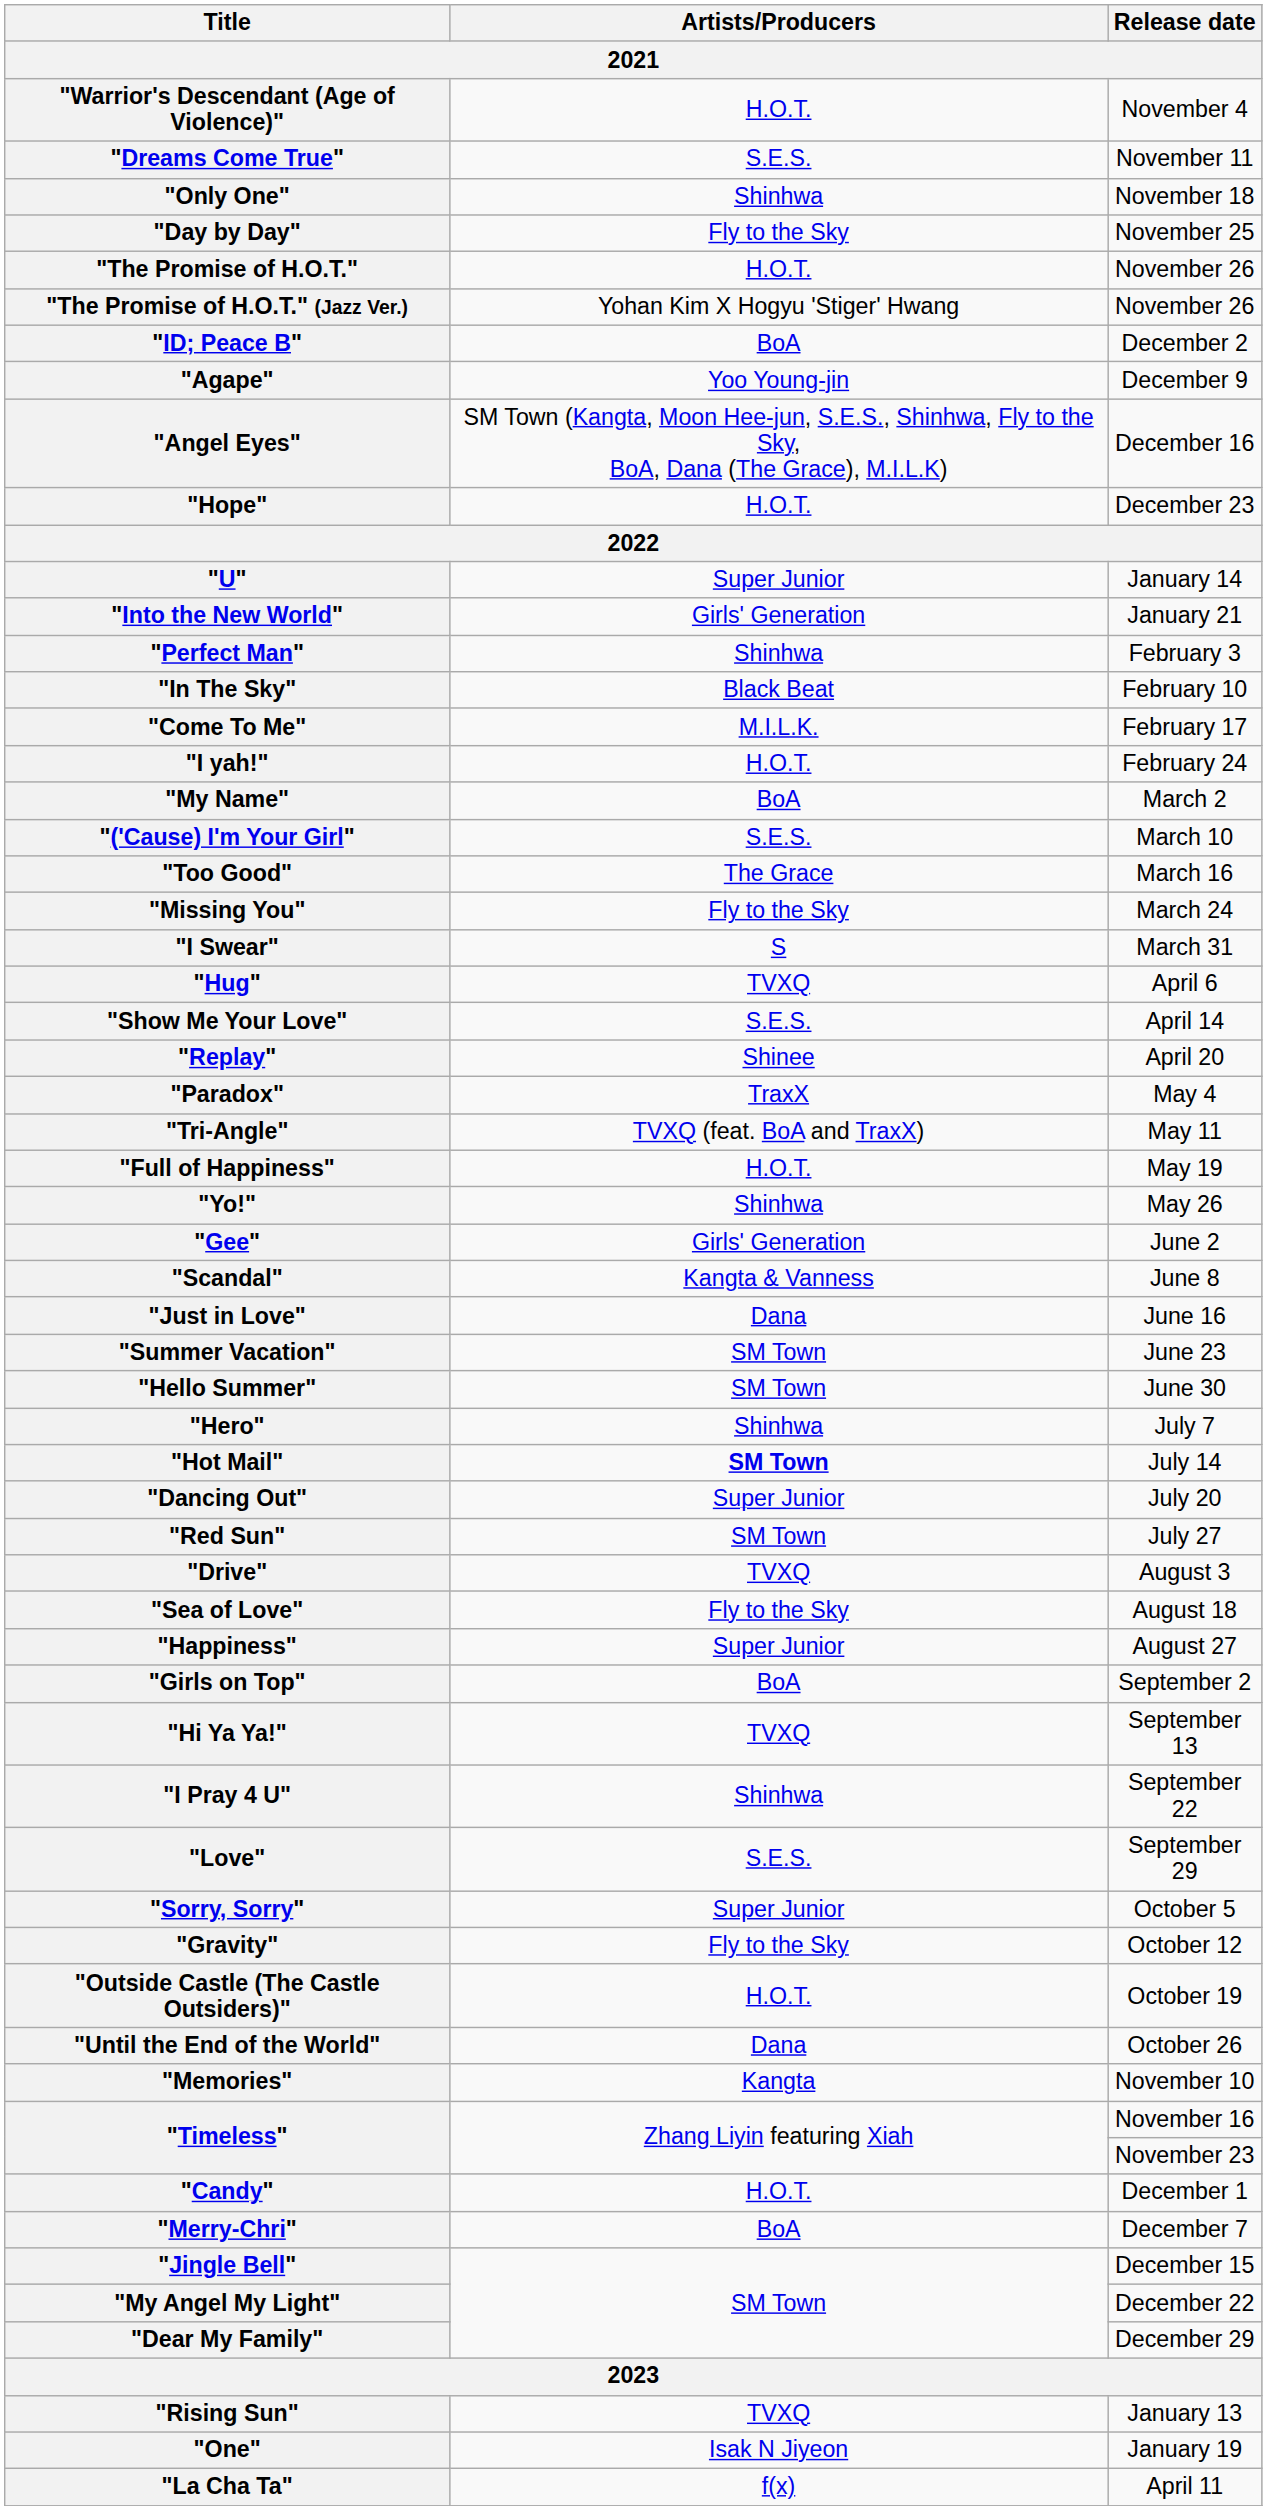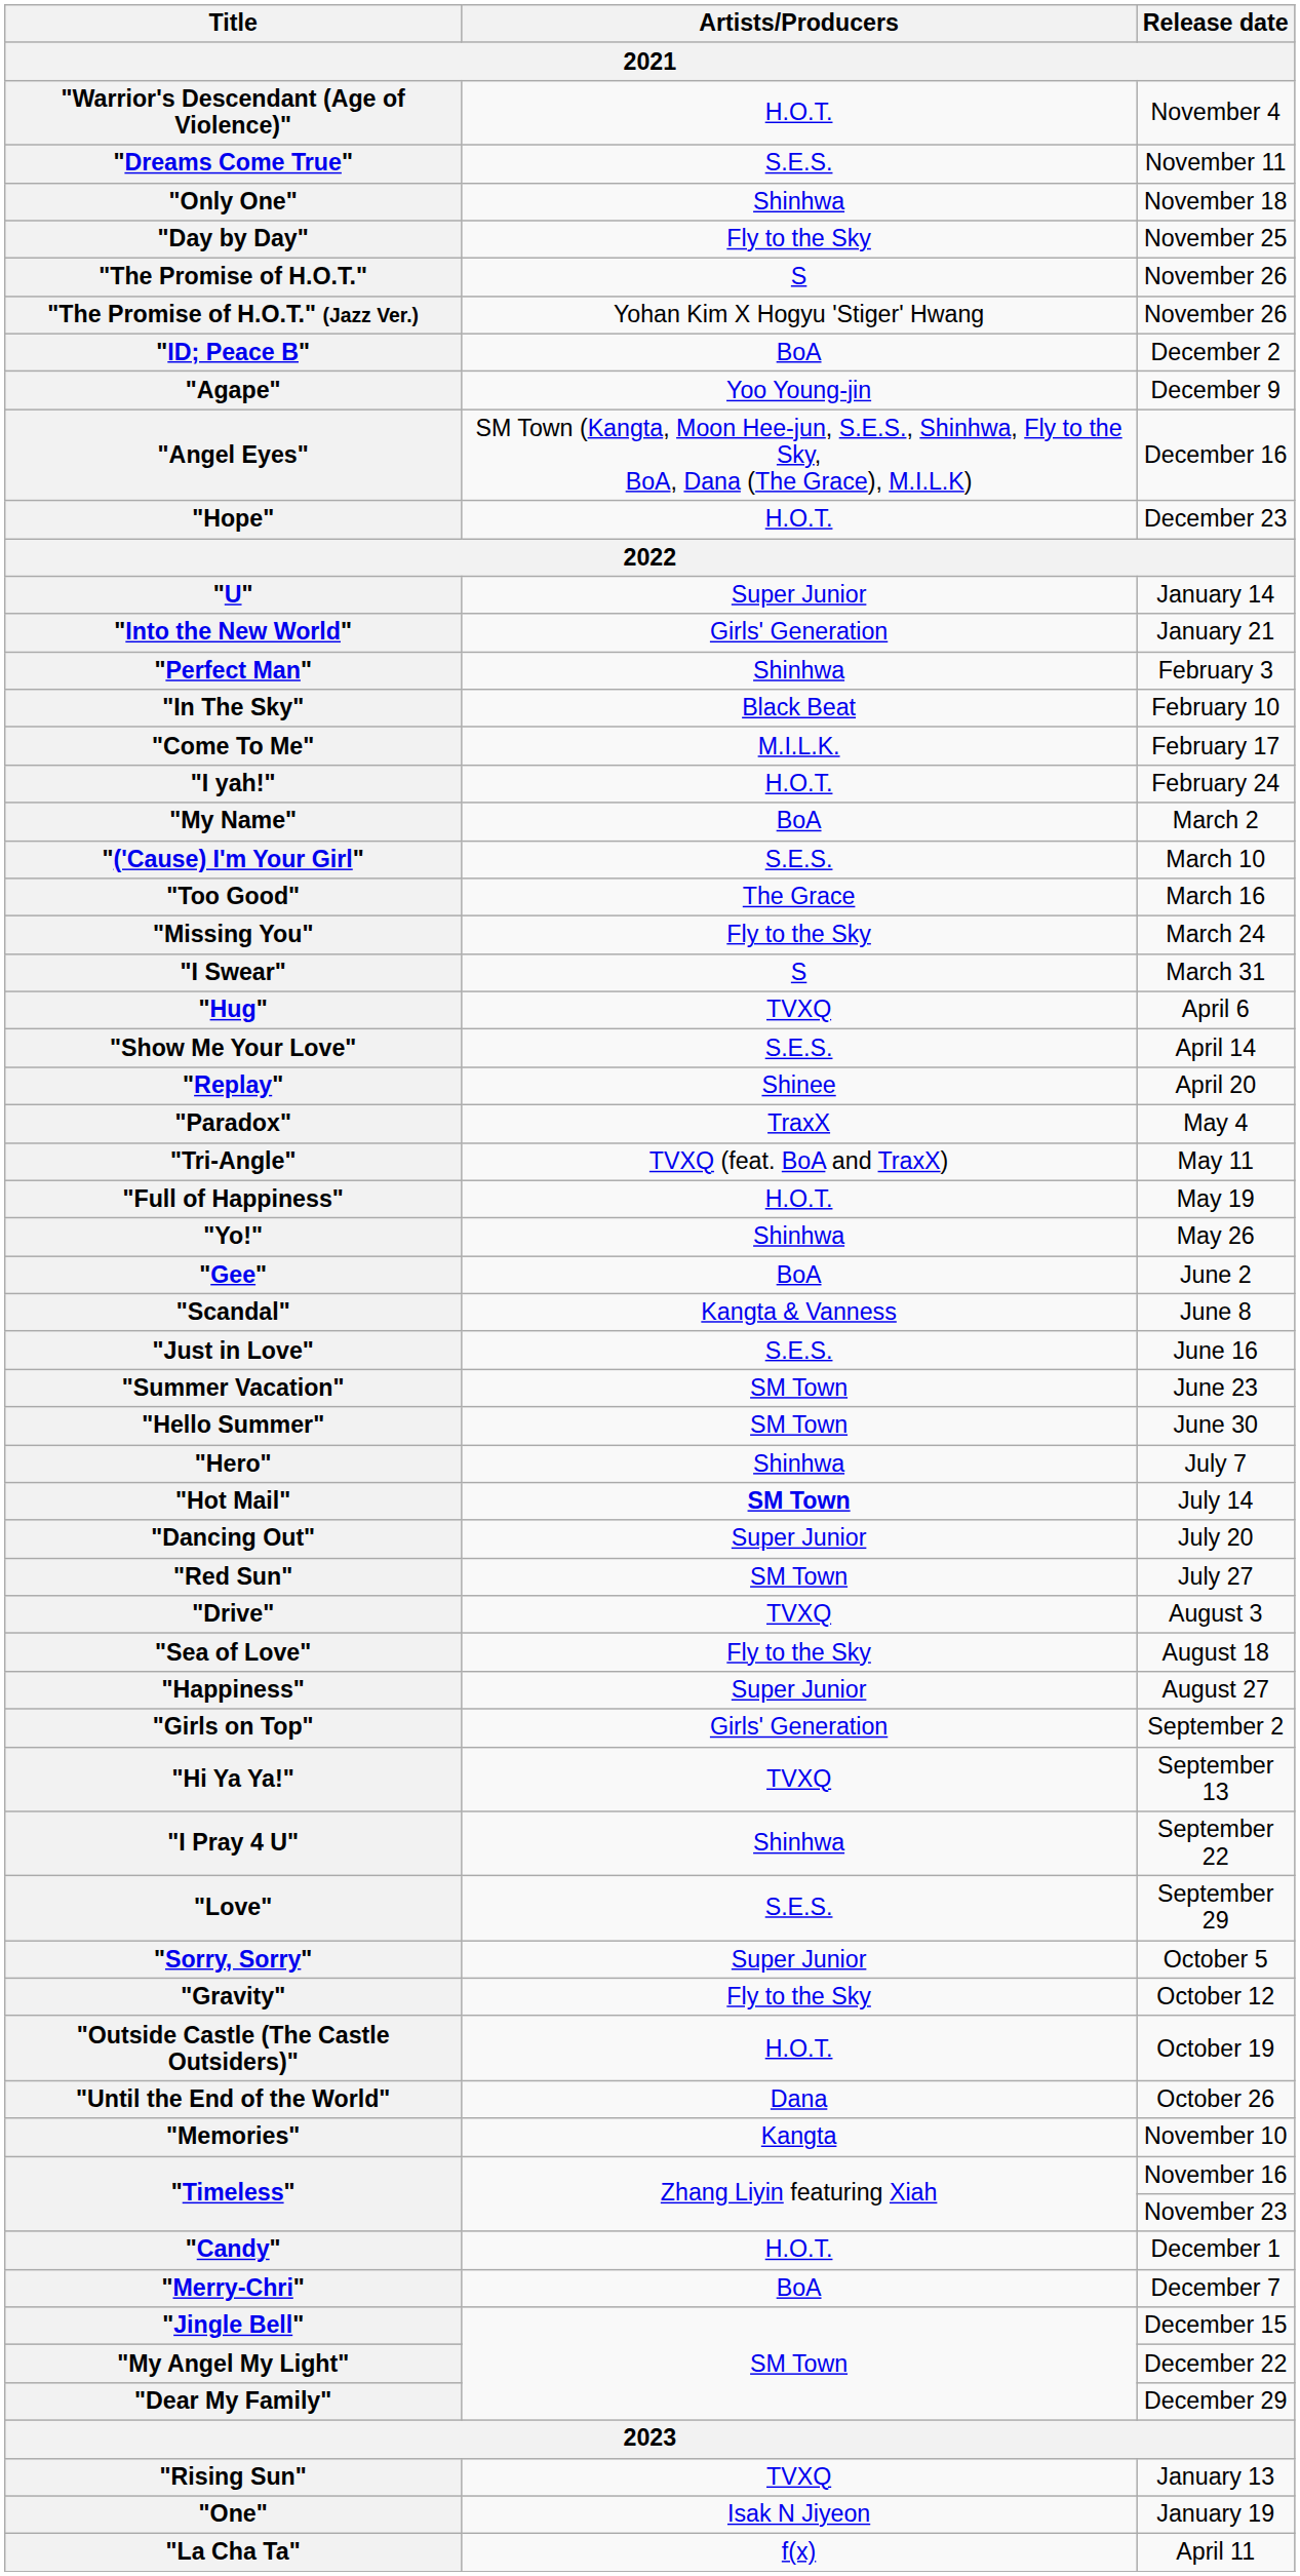"The Promise of H.O.T." | Artists/Producers: H.O.T. -> S
"Gee" | Artists/Producers: Girls' Generation -> BoA
"Just in Love" | Artists/Producers: Dana -> S.E.S.
"Girls on Top" | Artists/Producers: BoA -> Girls' Generation
